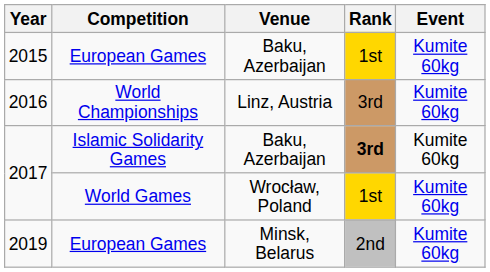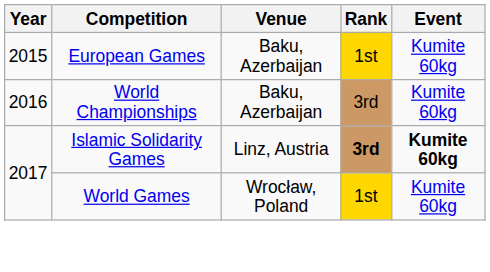2016 | Venue: Linz, Austria -> Baku, Azerbaijan
2017 / Islamic Solidarity Games | Venue: Baku, Azerbaijan -> Linz, Austria
2017 / Islamic Solidarity Games | Event: normal -> bold
- row: 2019 | European Games | Minsk, Belarus | 2nd | Kumite 60kg
